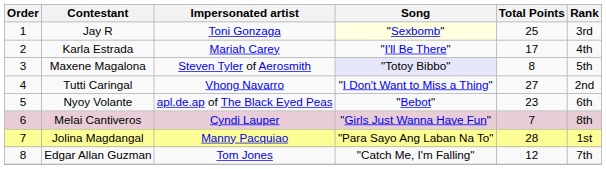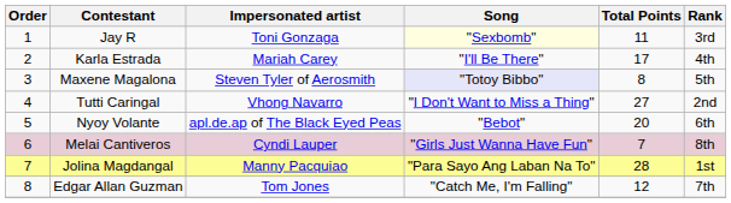Jay R | Total Points: 25 -> 11
Nyoy Volante | Total Points: 23 -> 20
